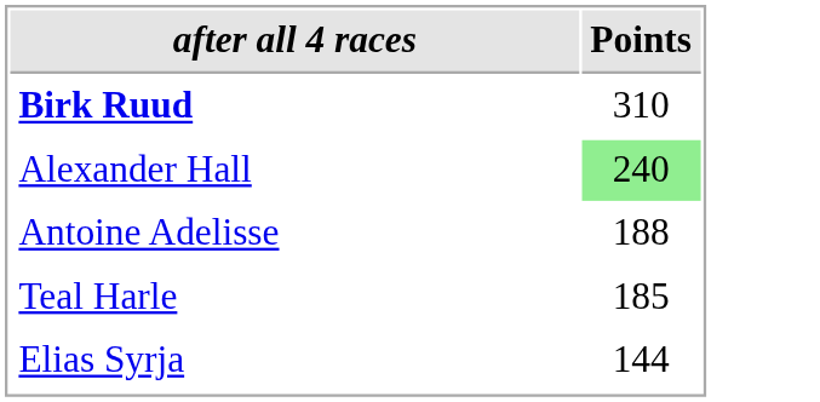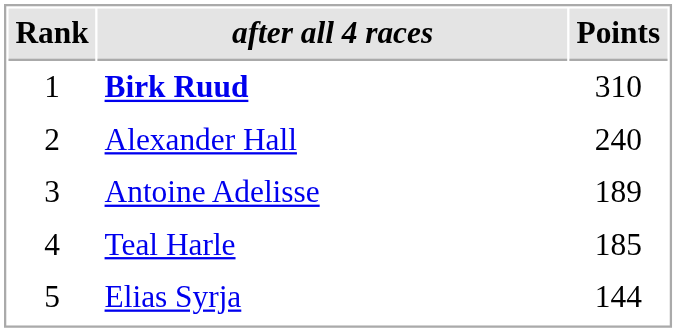+ column: Rank | 1 | 2 | 3 | 4 | 5
Alexander Hall | Points: lightgreen background -> no background
Antoine Adelisse | Points: 188 -> 189
